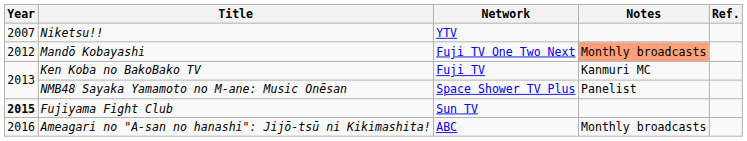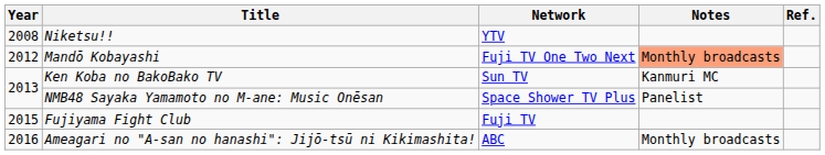Niketsu!! | Year: 2007 -> 2008
Ken Koba no BakoBako TV | Network: Fuji TV -> Sun TV
Fujiyama Fight Club | Year: bold -> normal
Fujiyama Fight Club | Network: Sun TV -> Fuji TV
